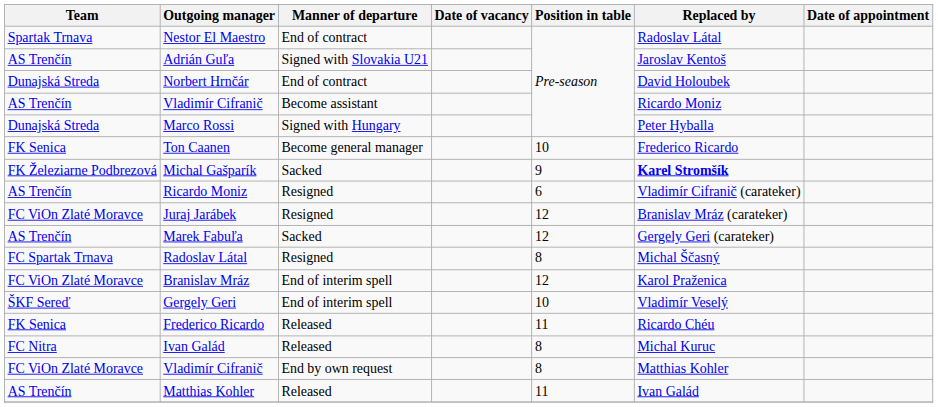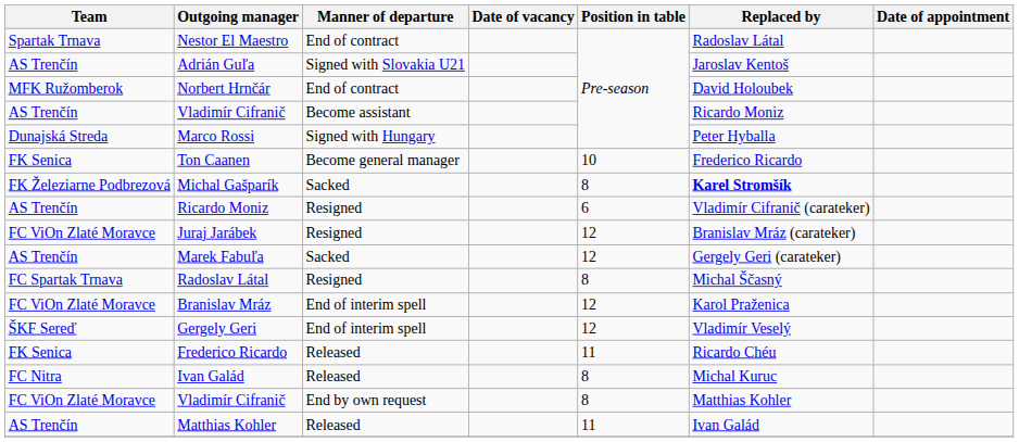Norbert Hrnčár | Team: Dunajská Streda -> MFK Ružomberok
Michal Gašparík | Position in table: 9 -> 8
Gergely Geri | Position in table: 10 -> 12
